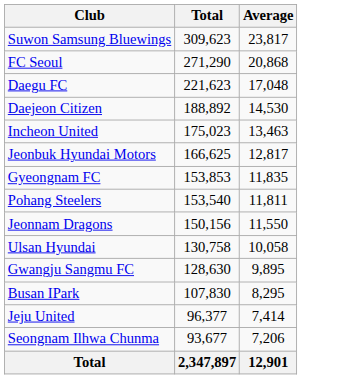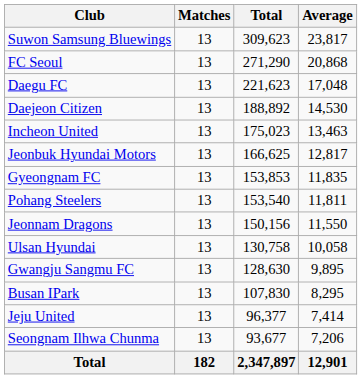+ column: Matches | 13 | 13 | 13 | 13 | 13 | 13 | 13 | 13 | 13 | 13 | 13 | 13 | 13 | 13 | 182
